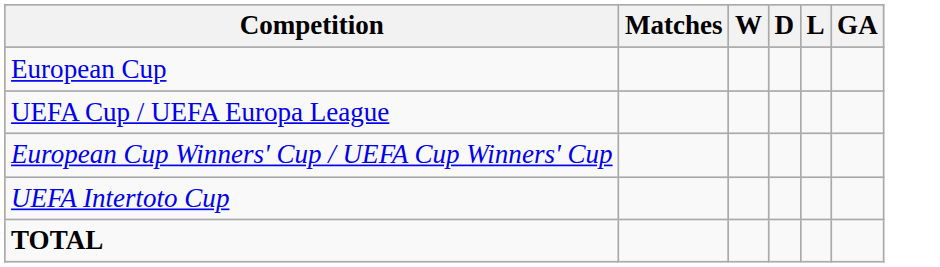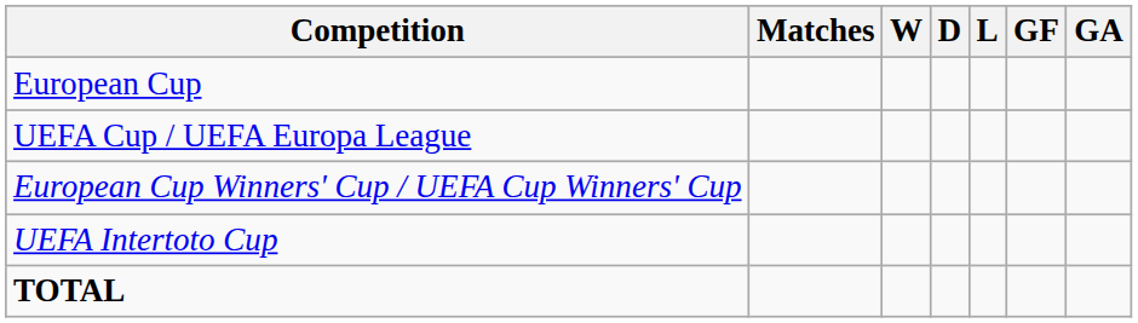+ column: GF
